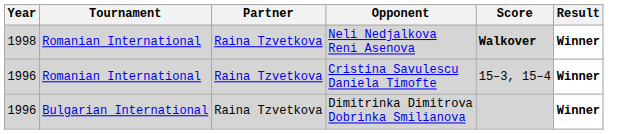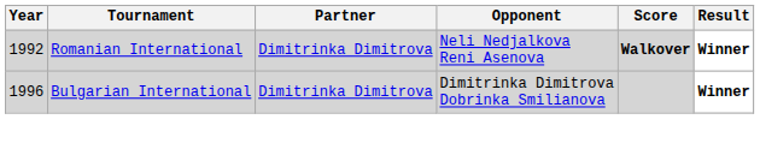Neli Nedjalkova Reni Asenova | Year: 1998 -> 1992
Neli Nedjalkova Reni Asenova | Partner: Raina Tzvetkova -> Dimitrinka Dimitrova
- row: 1996 | Romanian International | Raina Tzvetkova | Cristina Savulescu Daniela Timofte | 15–3, 15–4 | Winner
Dimitrinka Dimitrova Dobrinka Smilianova | Partner: Raina Tzvetkova -> Dimitrinka Dimitrova
